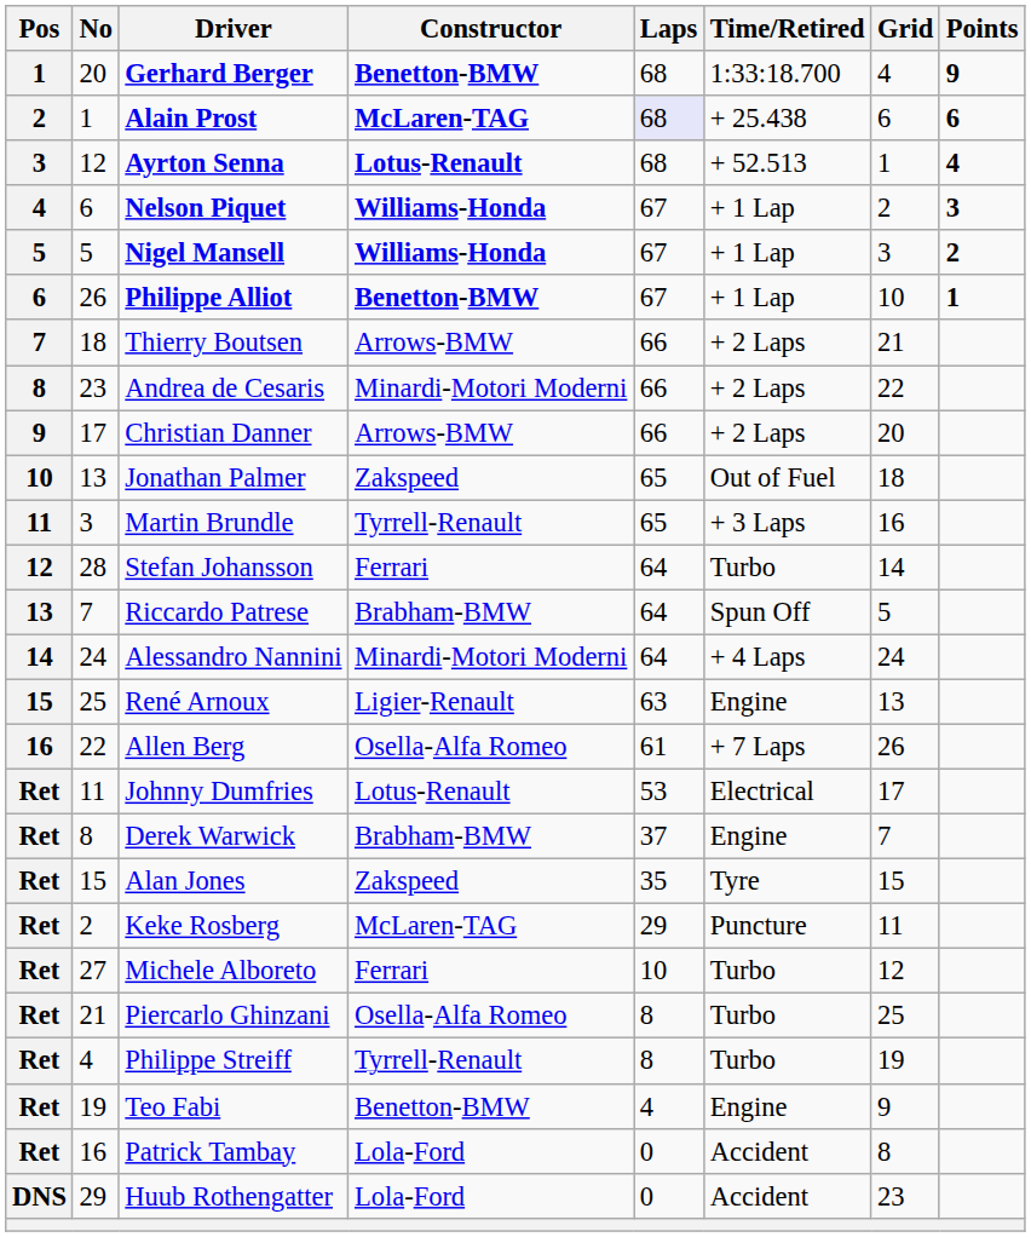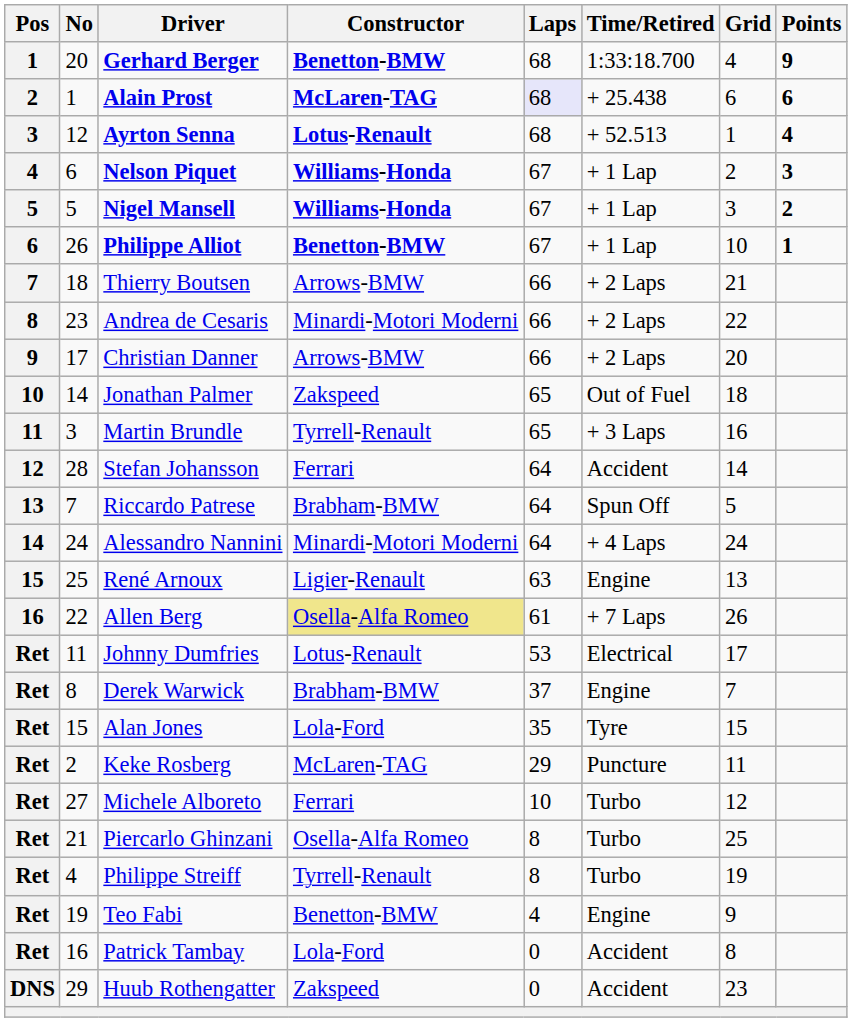Jonathan Palmer | No: 13 -> 14
Stefan Johansson | Time/Retired: Turbo -> Accident
Allen Berg | Constructor: no background -> khaki background
Alan Jones | Constructor: Zakspeed -> Lola-Ford
Huub Rothengatter | Constructor: Lola-Ford -> Zakspeed
